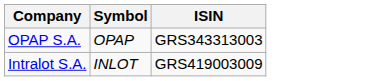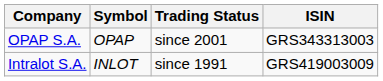+ column: Trading Status | since 2001 | since 1991
